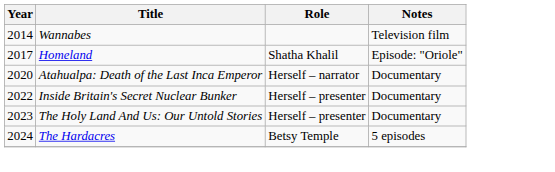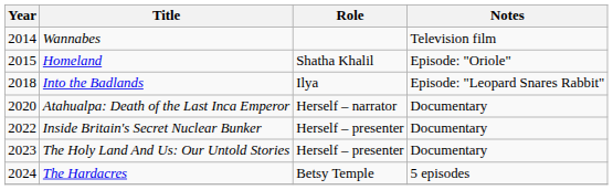Homeland | Year: 2017 -> 2015
+ row: 2018 | Into the Badlands | Ilya | Episode: "Leopard Snares Rabbit"
